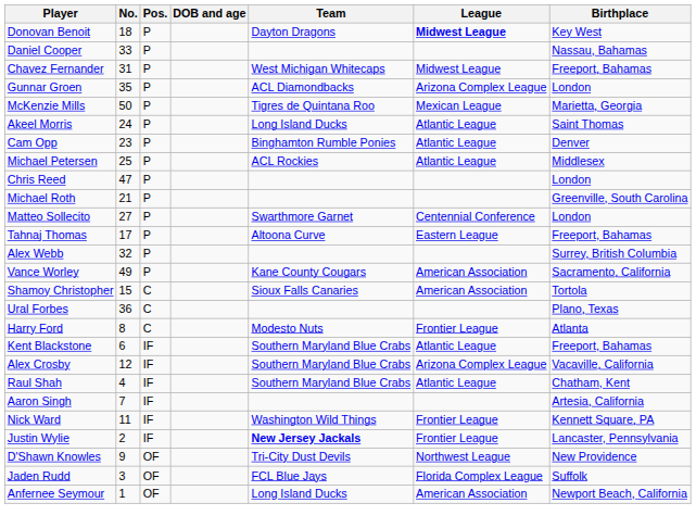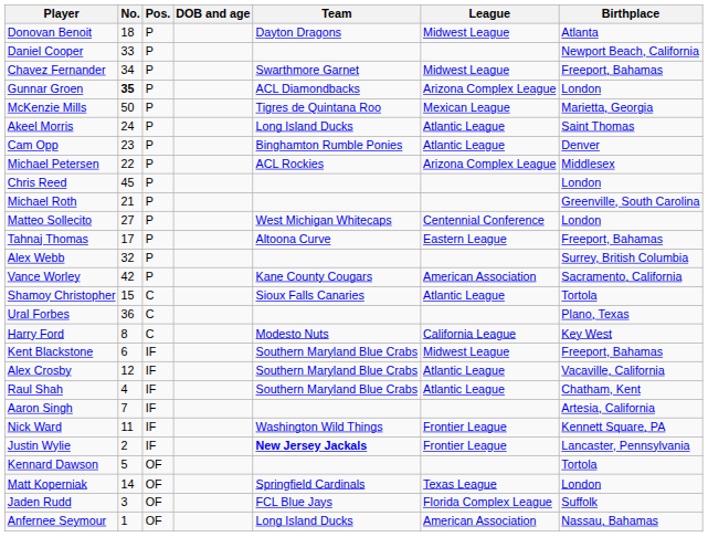Donovan Benoit | League: bold -> normal
Donovan Benoit | Birthplace: Key West -> Atlanta
Daniel Cooper | Birthplace: Nassau, Bahamas -> Newport Beach, California
Chavez Fernander | No.: 31 -> 34
Chavez Fernander | Team: West Michigan Whitecaps -> Swarthmore Garnet
Gunnar Groen | No.: normal -> bold
Michael Petersen | No.: 25 -> 22
Michael Petersen | League: Atlantic League -> Arizona Complex League
Chris Reed | No.: 47 -> 45
Matteo Sollecito | Team: Swarthmore Garnet -> West Michigan Whitecaps
Vance Worley | No.: 49 -> 42
Shamoy Christopher | League: American Association -> Atlantic League
Harry Ford | League: Frontier League -> California League
Harry Ford | Birthplace: Atlanta -> Key West
Kent Blackstone | League: Atlantic League -> Midwest League
Alex Crosby | League: Arizona Complex League -> Atlantic League
+ row: Kennard Dawson | 5 | OF | Tortola
- row: D'Shawn Knowles | 9 | OF | Tri-City Dust Devils | Northwest League | New Providence
+ row: Matt Koperniak | 14 | OF | Springfield Cardinals | Texas League | London
Anfernee Seymour | Birthplace: Newport Beach, California -> Nassau, Bahamas
